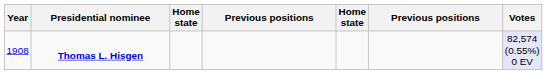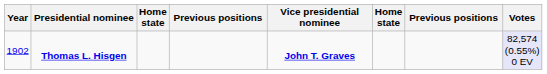+ column: Vice presidential nominee | John T. Graves
Thomas L. Hisgen | Year: 1908 -> 1902
